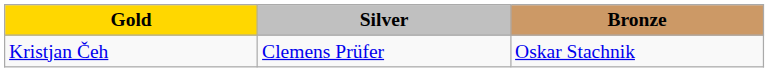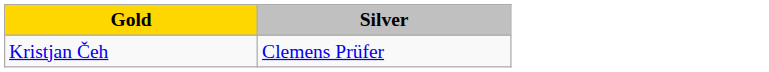- column: Bronze | Oskar Stachnik
